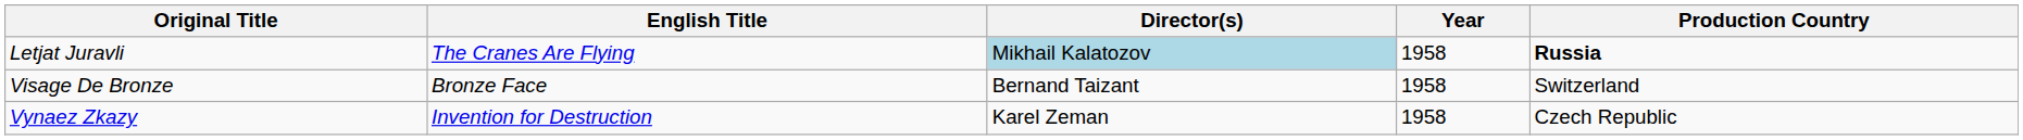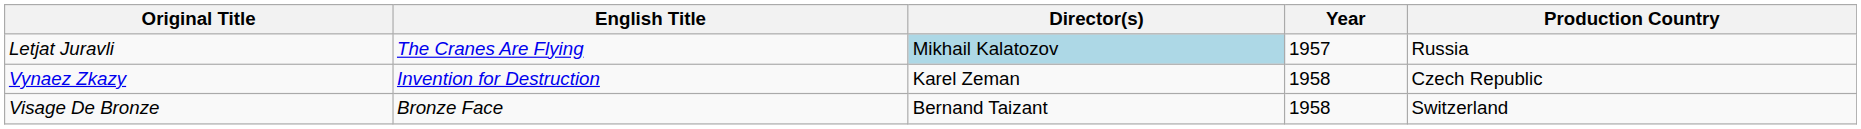Letjat Juravli | Year: 1958 -> 1957
Letjat Juravli | Production Country: bold -> normal
rows swapped: Visage De Bronze <-> Vynaez Zkazy
